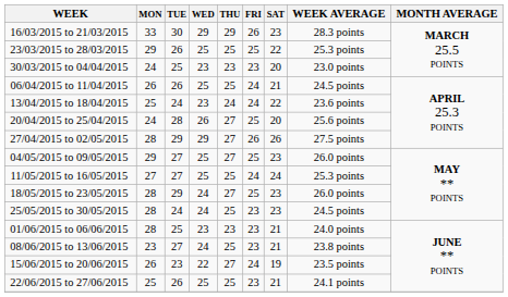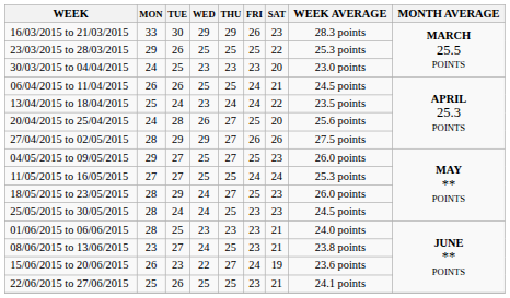13/04/2015 to 18/04/2015 | WEEK AVERAGE: 23.6 points -> 23.5 points
15/06/2015 to 20/06/2015 | WEEK AVERAGE: 23.5 points -> 23.6 points
